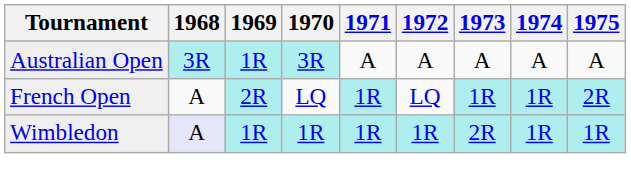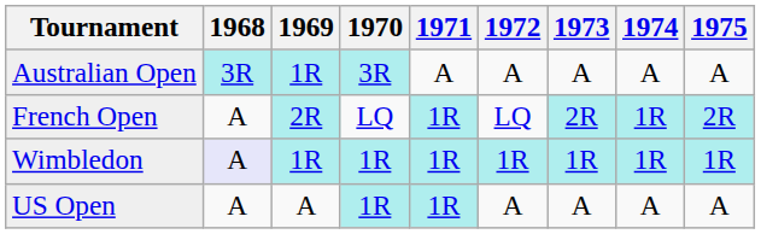French Open | 1973: 1R -> 2R
Wimbledon | 1973: 2R -> 1R
+ row: US Open | A | A | 1R | 1R | A | A | A | A
